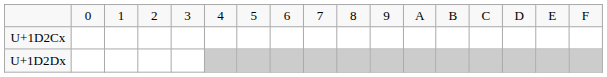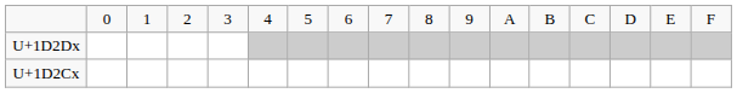rows swapped: U+1D2Cx <-> U+1D2Dx
